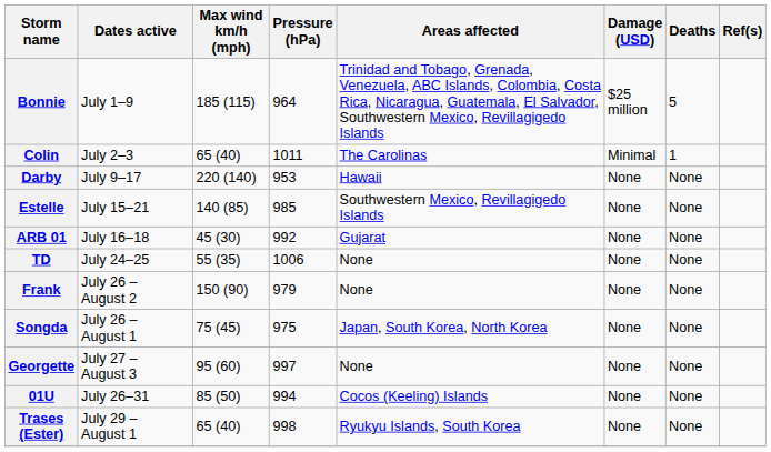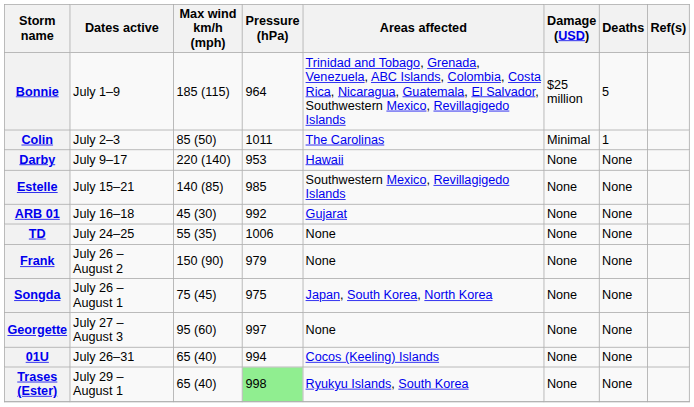Colin | Max wind km/h (mph): 65 (40) -> 85 (50)
01U | Max wind km/h (mph): 85 (50) -> 65 (40)
Trases (Ester) | Pressure (hPa): no background -> lightgreen background
